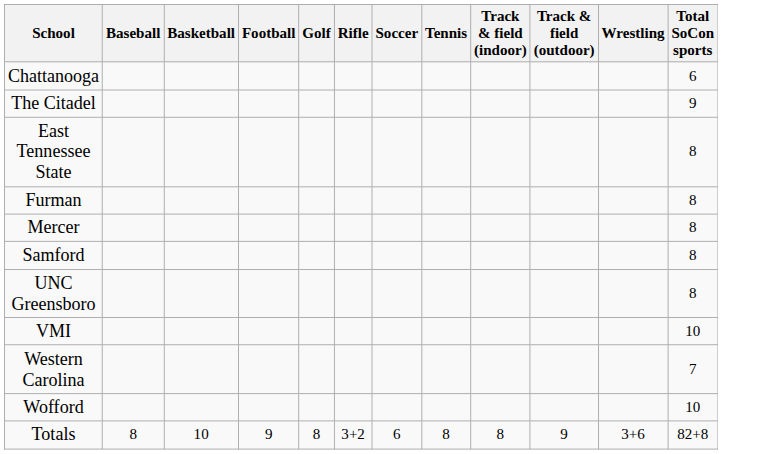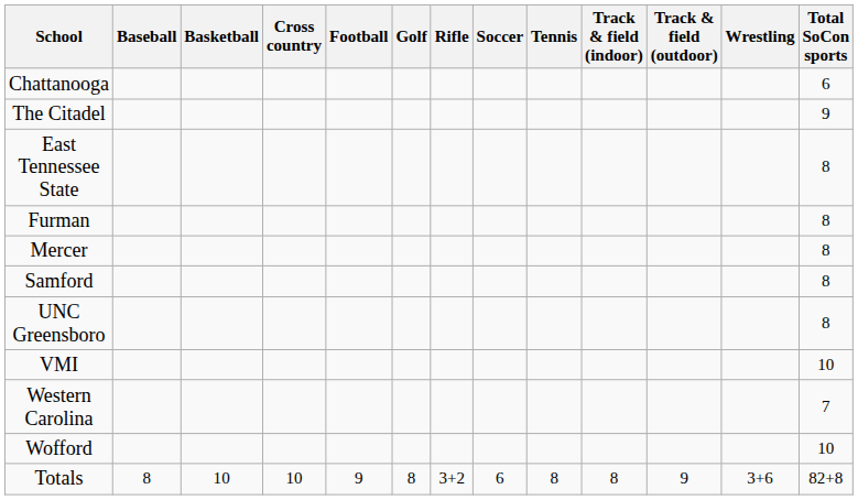+ column: Cross country | 10
